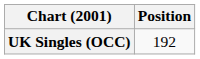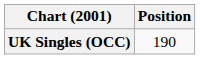UK Singles (OCC) | Position: 192 -> 190
